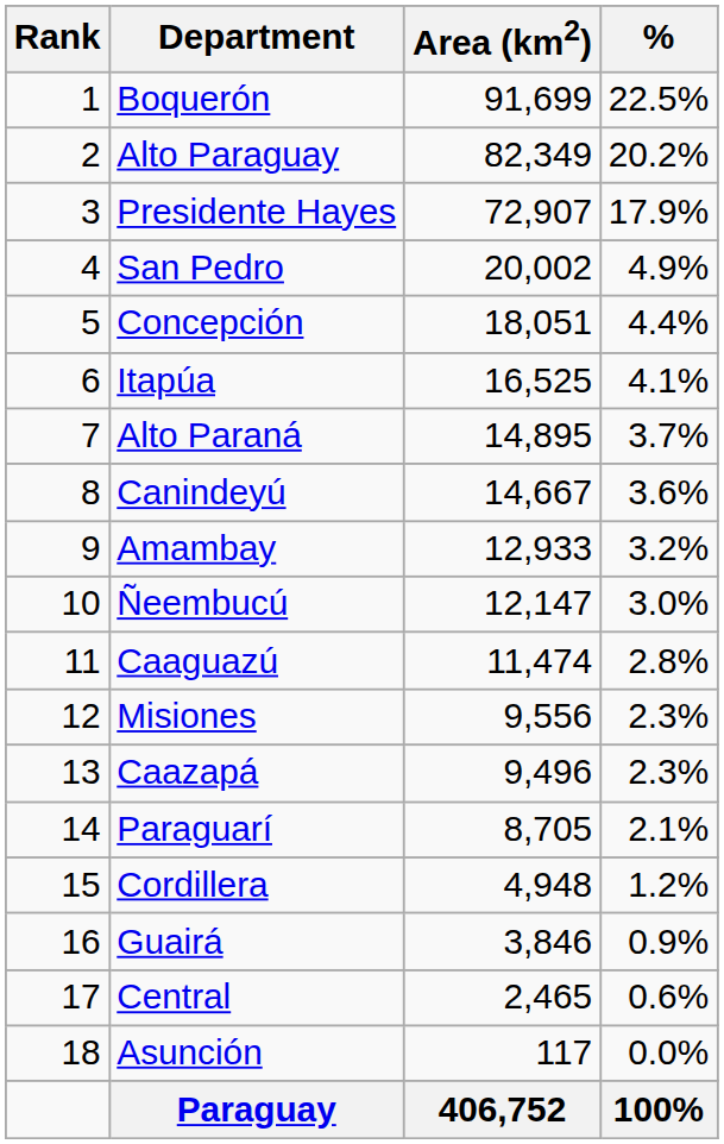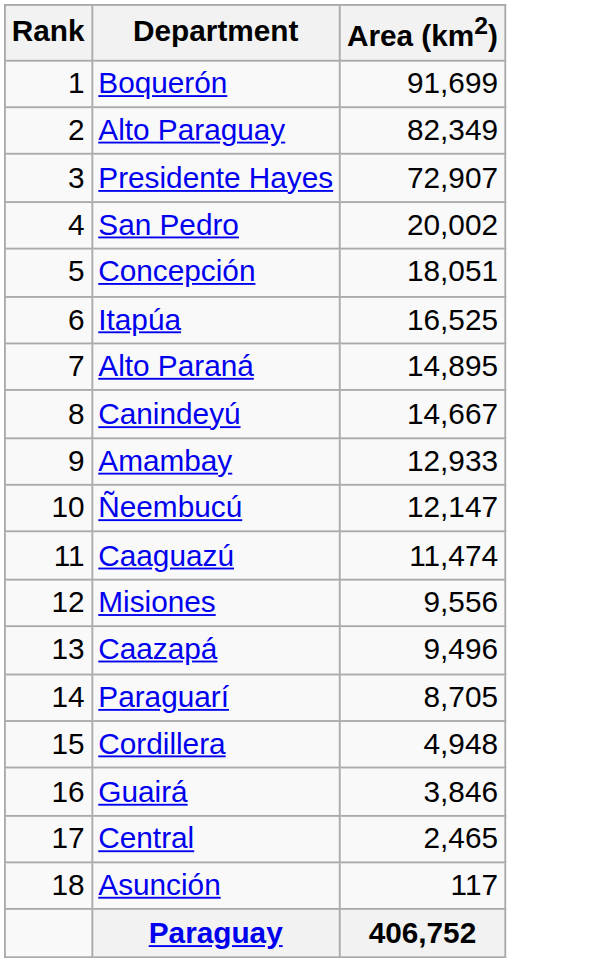- column: % | 22.5% | 20.2% | 17.9% | 4.9% | 4.4% | 4.1% | 3.7% | 3.6% | 3.2% | 3.0% | 2.8% | 2.3% | 2.3% | 2.1% | 1.2% | 0.9% | 0.6% | 0.0% | 100%
